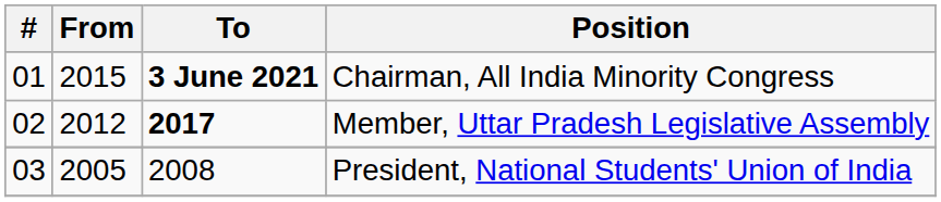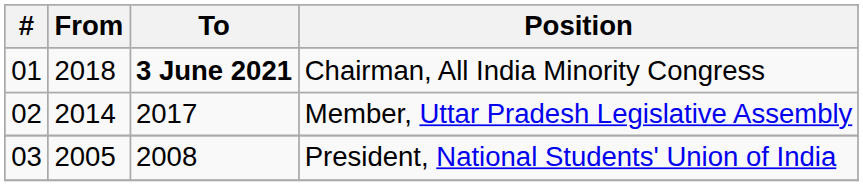Chairman, All India Minority Congress | From: 2015 -> 2018
Member, Uttar Pradesh Legislative Assembly | From: 2012 -> 2014
Member, Uttar Pradesh Legislative Assembly | To: bold -> normal
